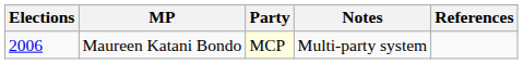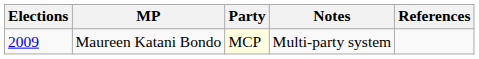Maureen Katani Bondo | Elections: 2006 -> 2009
